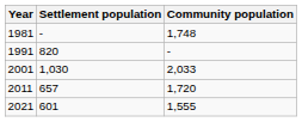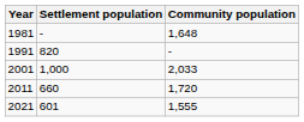1981 | Community population: 1,748 -> 1,648
2001 | Settlement population: 1,030 -> 1,000
2011 | Settlement population: 657 -> 660
